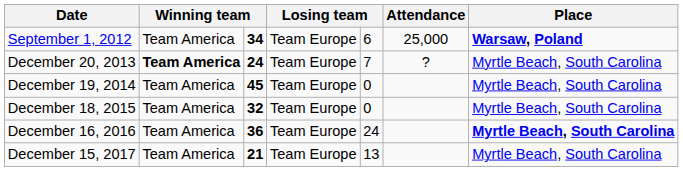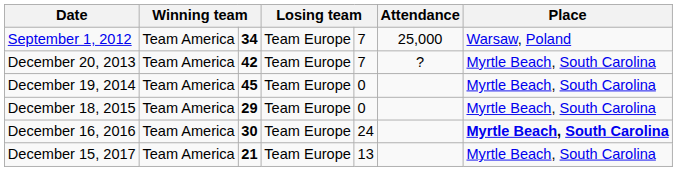September 1, 2012 | column 5: 6 -> 7
September 1, 2012 | Place: bold -> normal
December 20, 2013 | column 2: bold -> normal
December 20, 2013 | column 3: 24 -> 42
December 18, 2015 | column 3: 32 -> 29
December 16, 2016 | column 3: 36 -> 30
